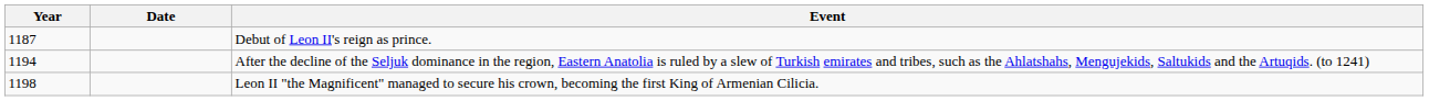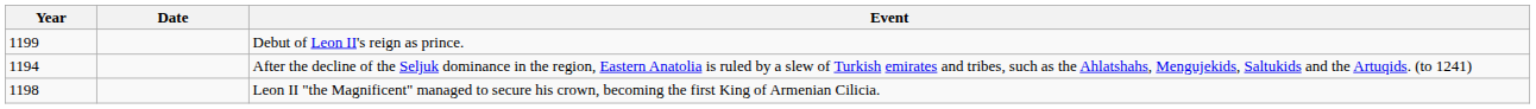Debut of Leon II's reign as prince. | Year: 1187 -> 1199
